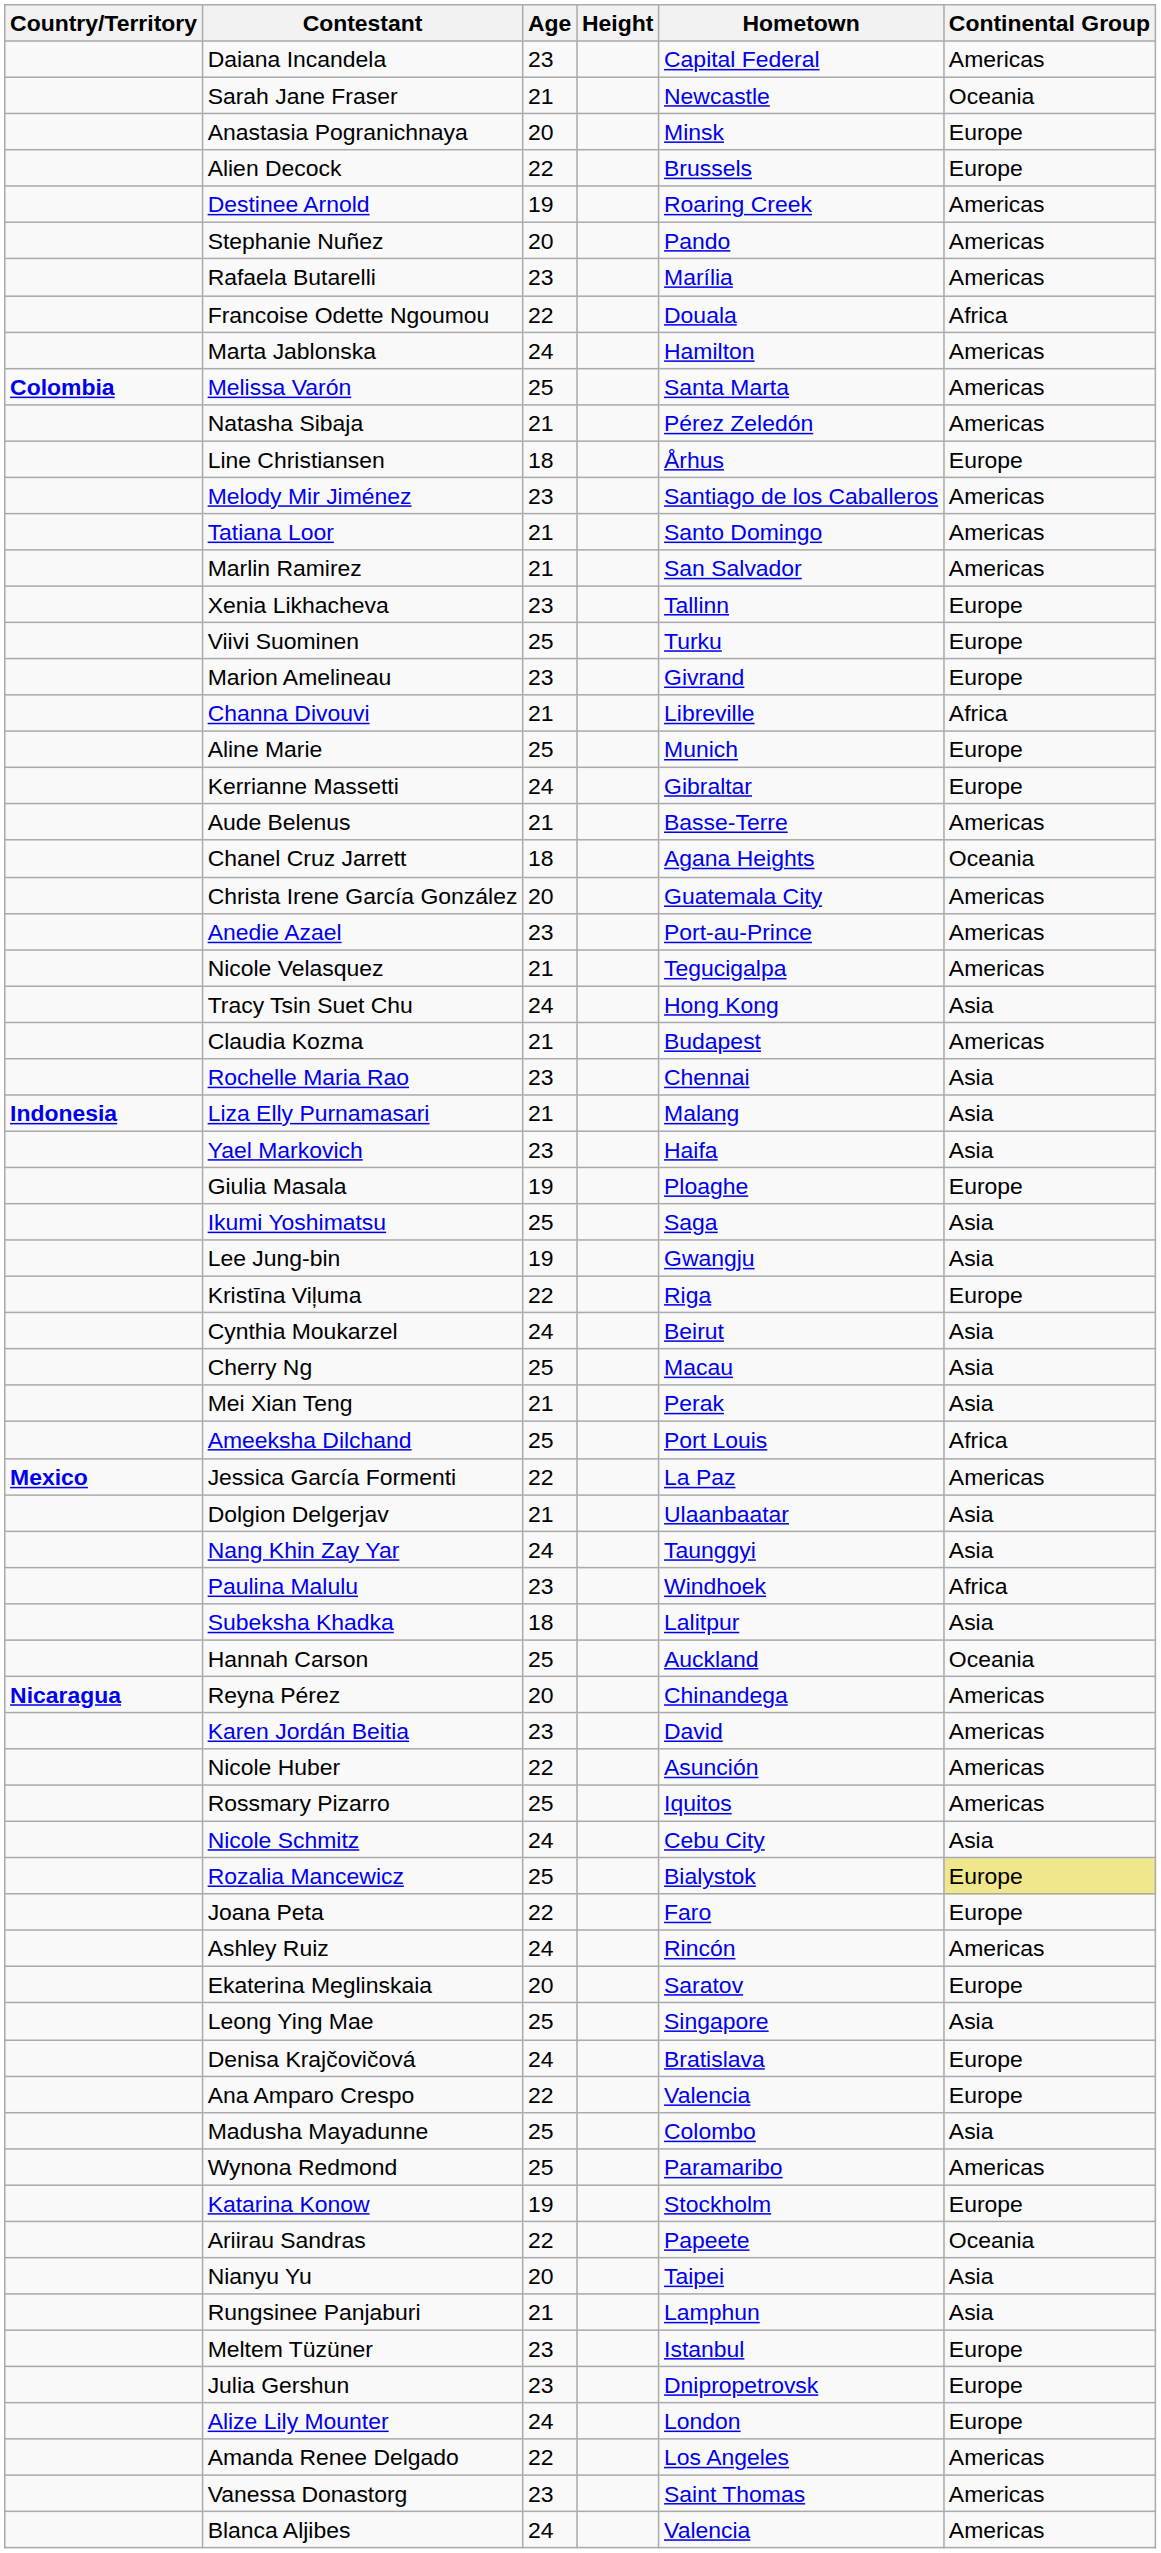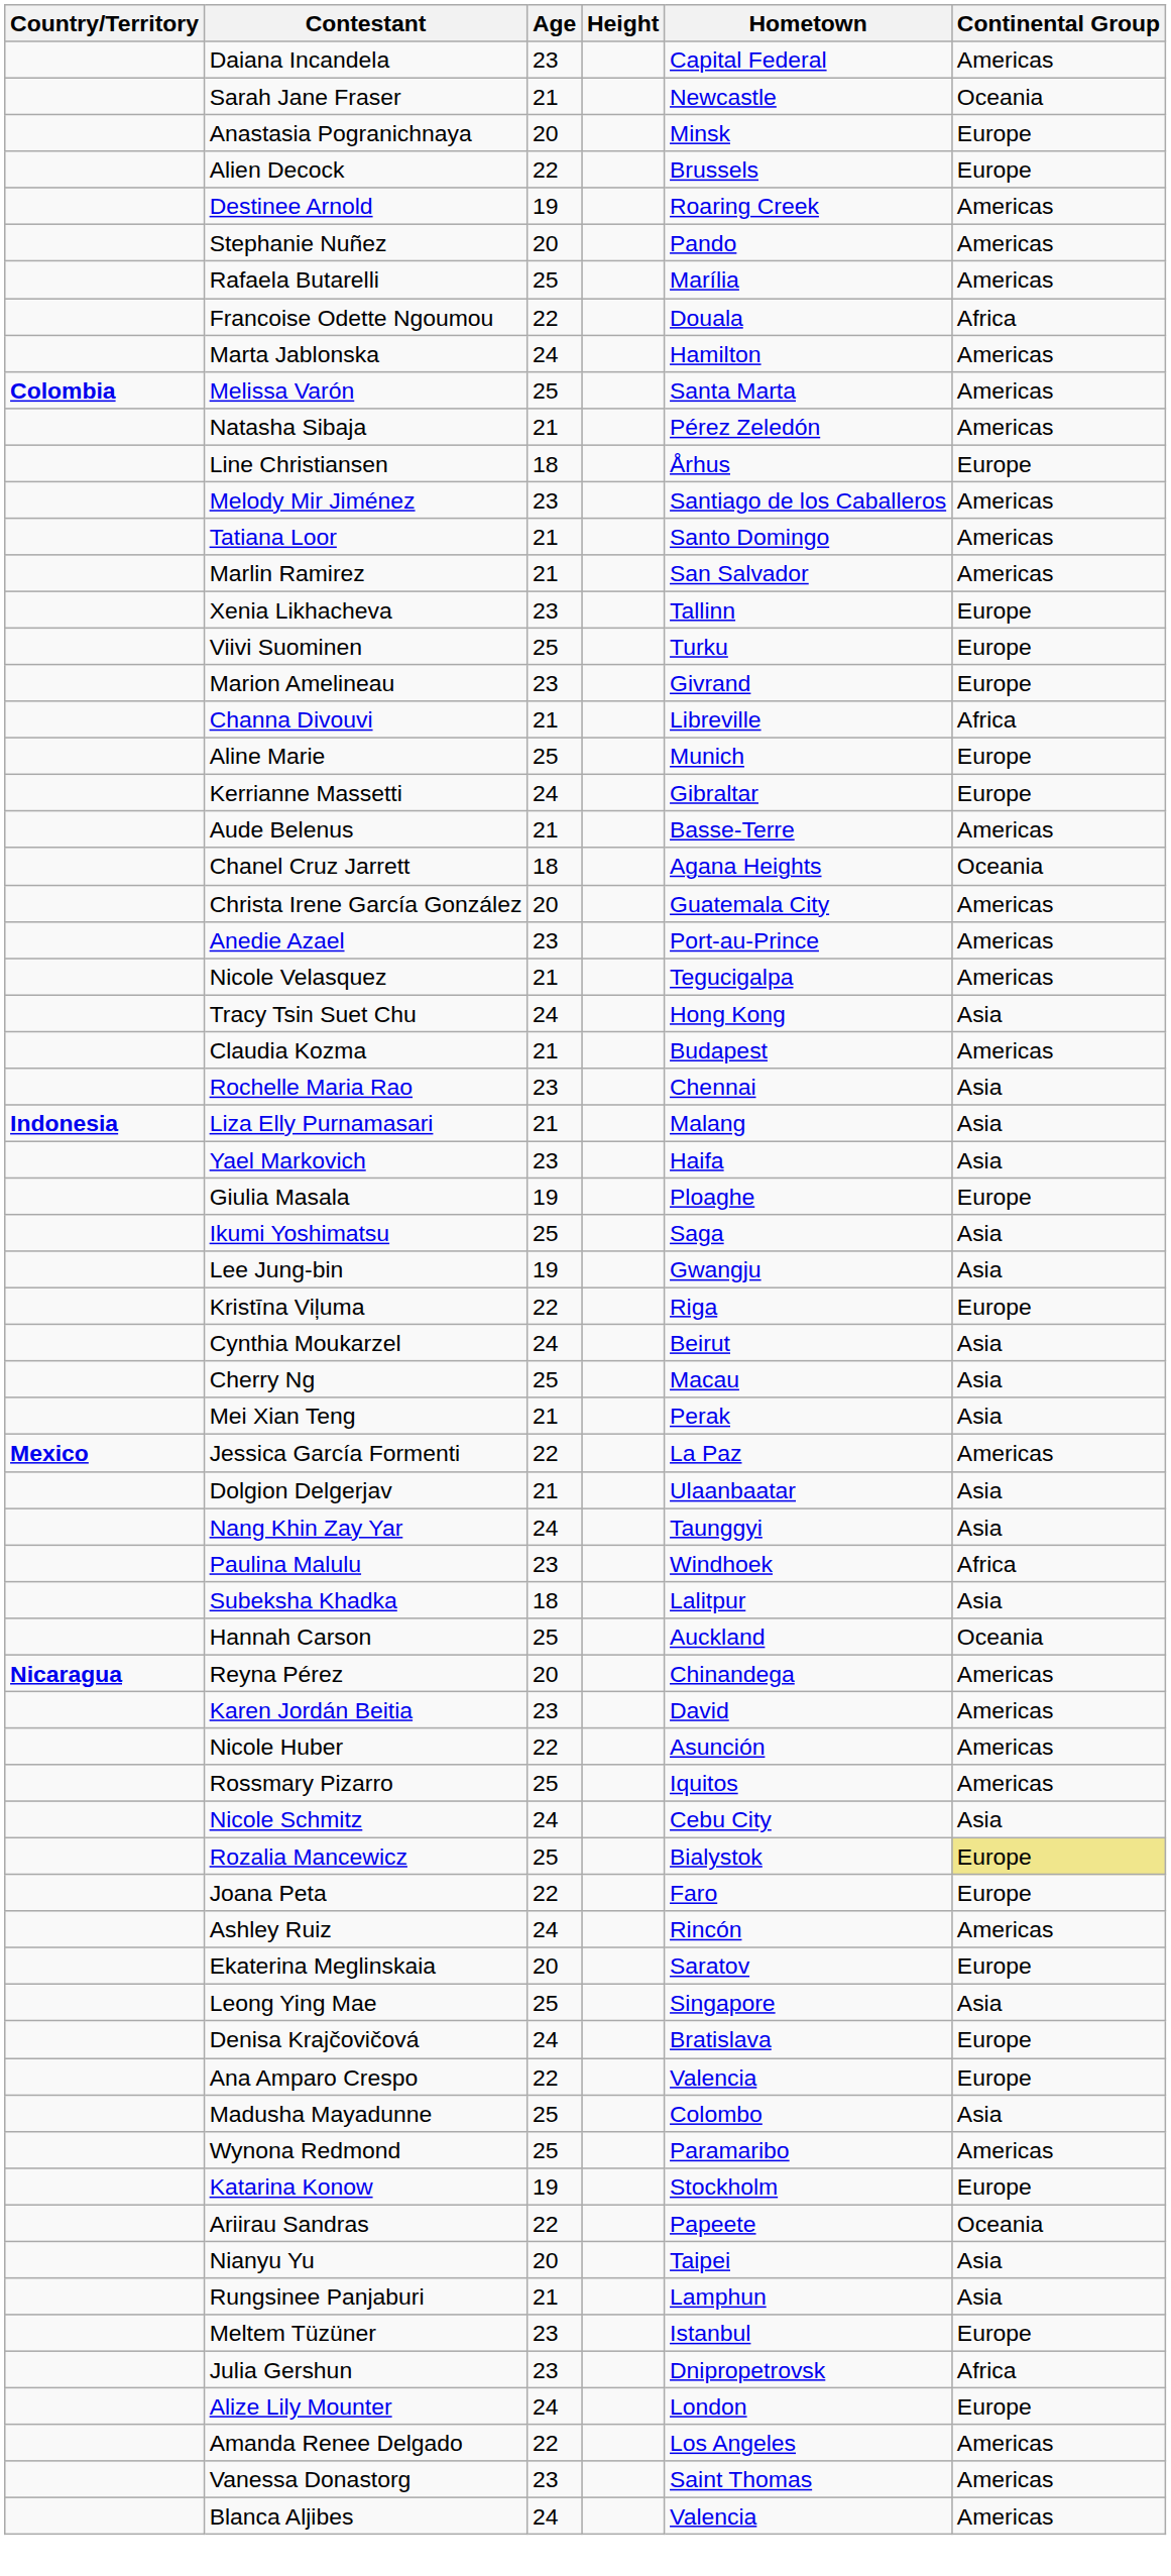Rafaela Butarelli | Age: 23 -> 25
- row: Ameeksha Dilchand | 25 | Port Louis | Africa
Julia Gershun | Continental Group: Europe -> Africa
